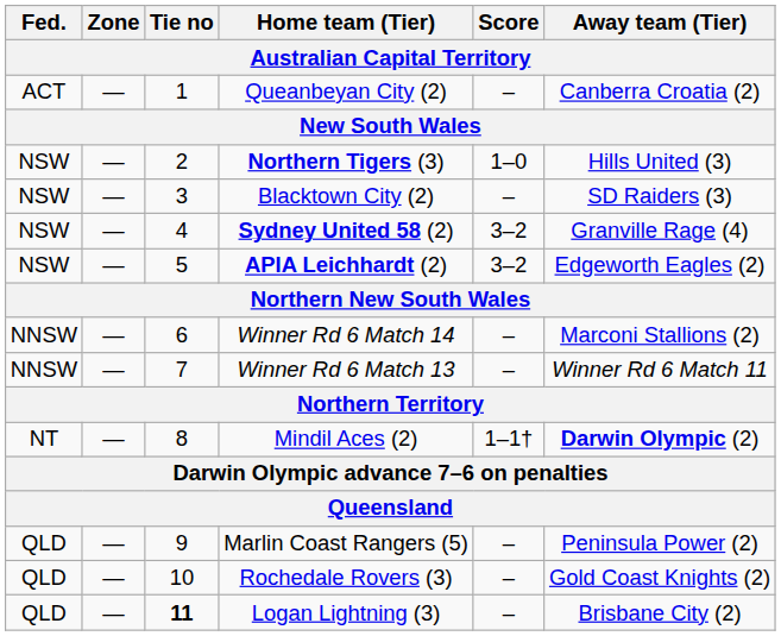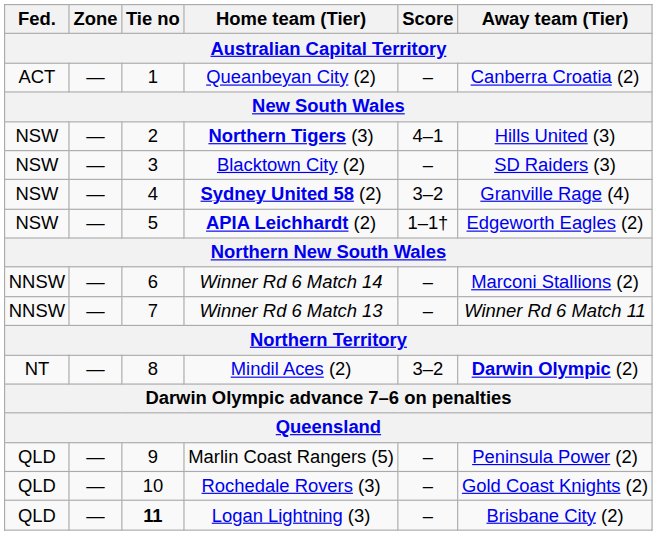Northern Tigers (3) | Score: 1–0 -> 4–1
APIA Leichhardt (2) | Score: 3–2 -> 1–1†
Mindil Aces (2) | Score: 1–1† -> 3–2
